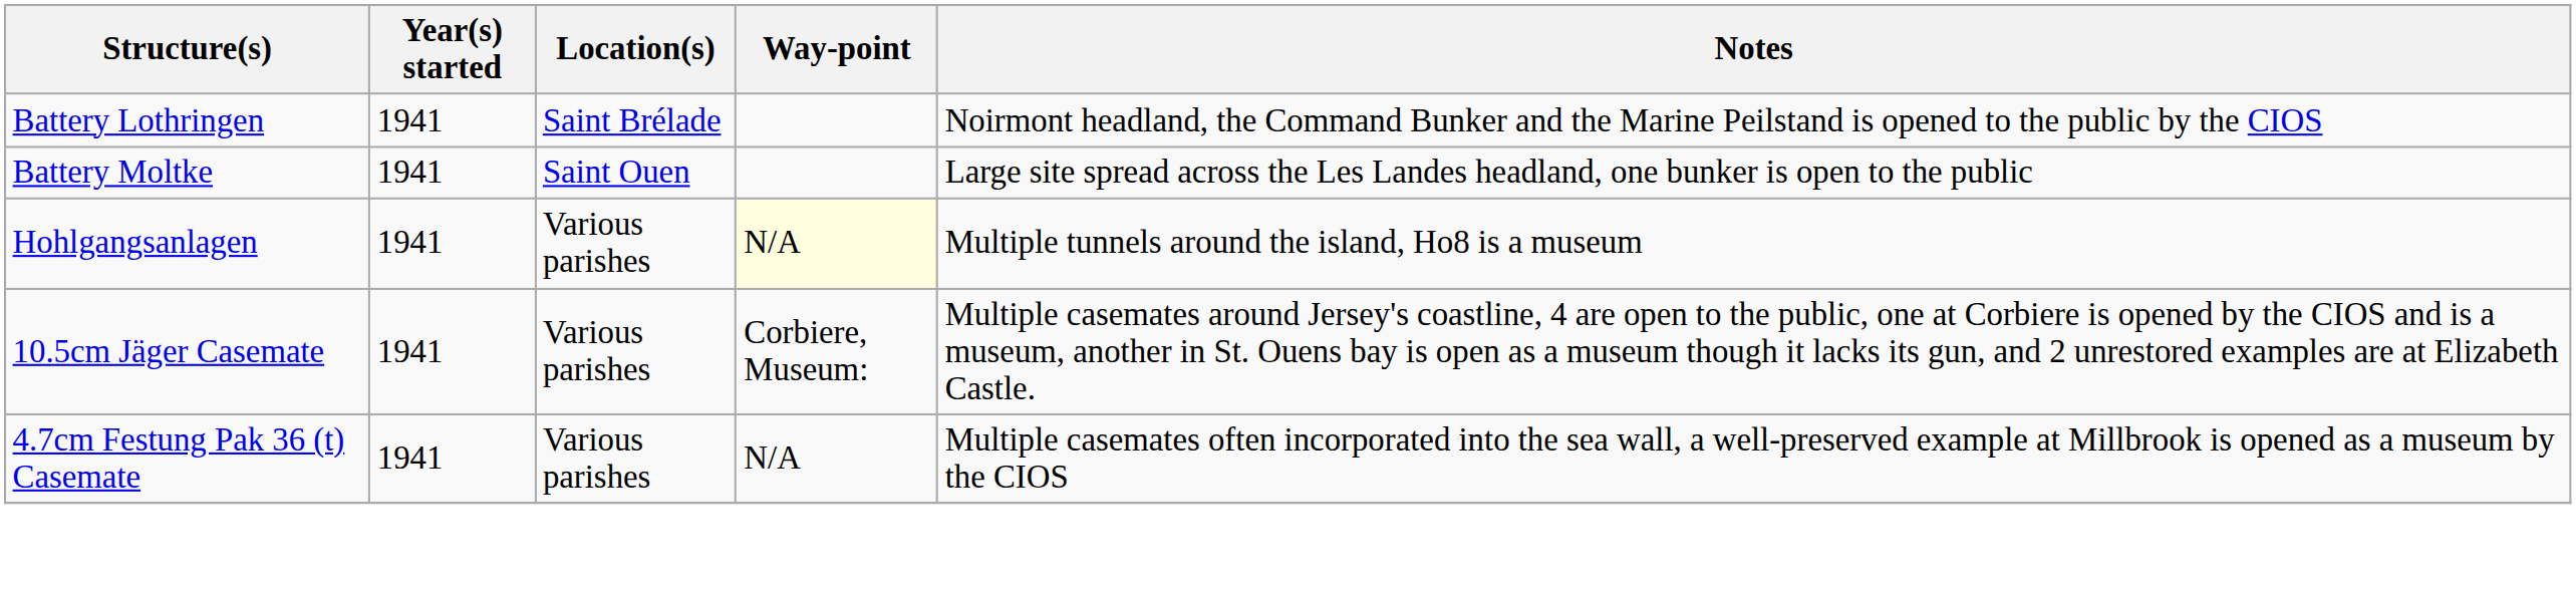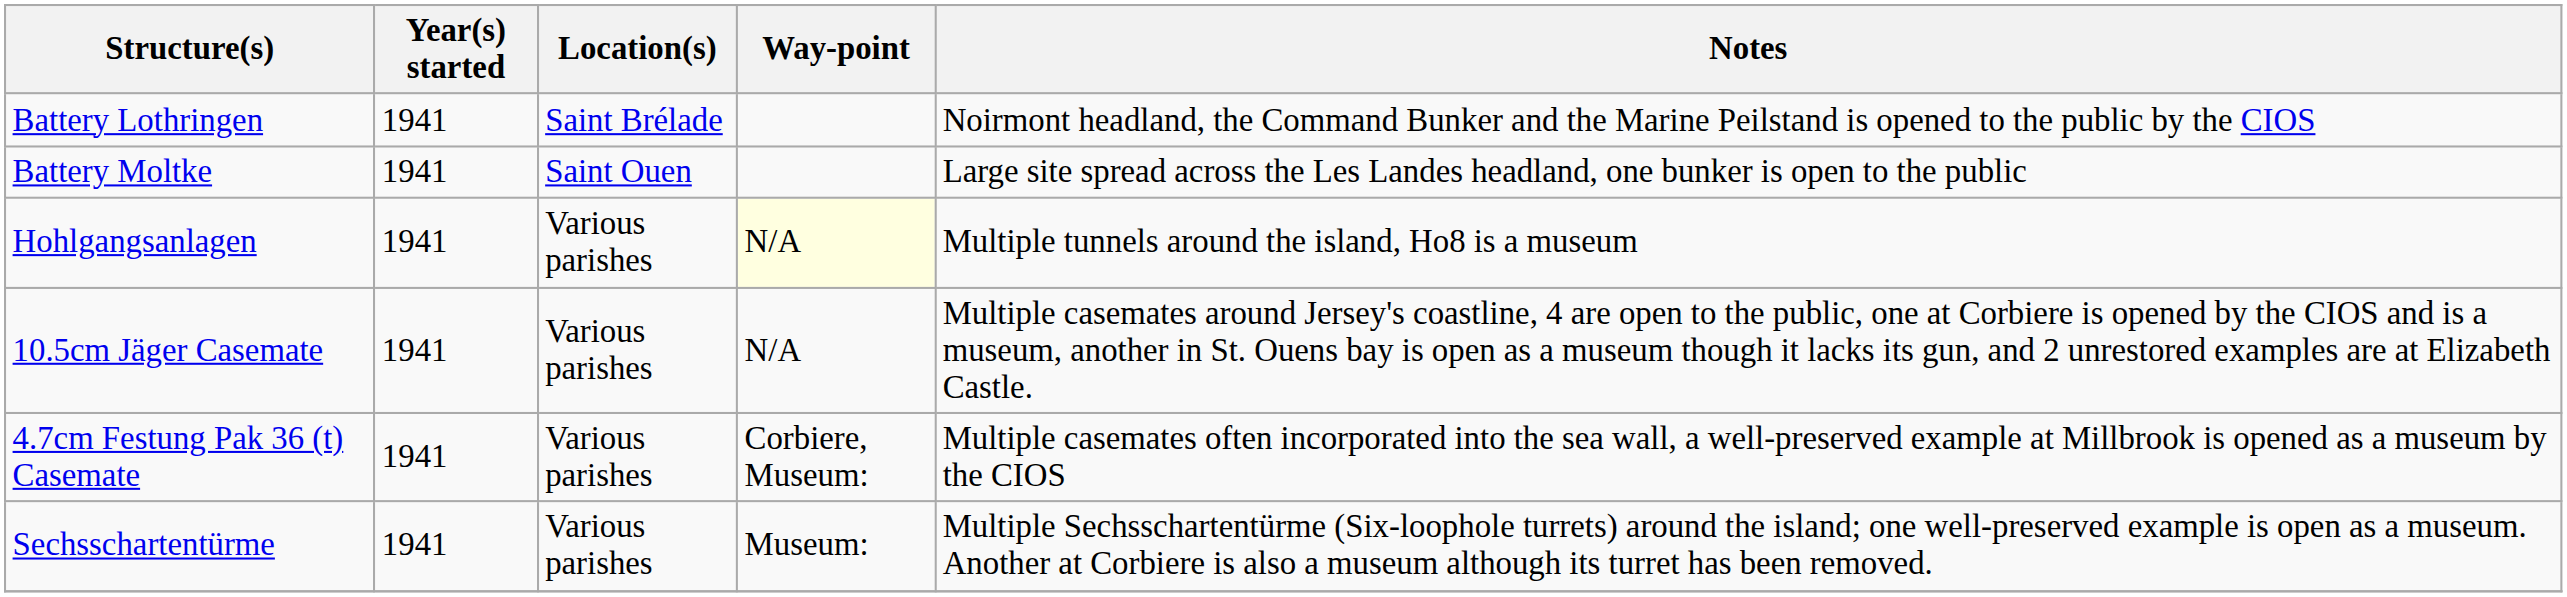10.5cm Jäger Casemate | Way-point: Corbiere, Museum: -> N/A
4.7cm Festung Pak 36 (t) Casemate | Way-point: N/A -> Corbiere, Museum:
+ row: Sechsschartentürme | 1941 | Various parishes | Museum: | Multiple Sechsschartentürme (Six-loophole turrets) around the island; one well-preserved example is open as a museum. Another at Corbiere is also a museum although its turret has been removed.
